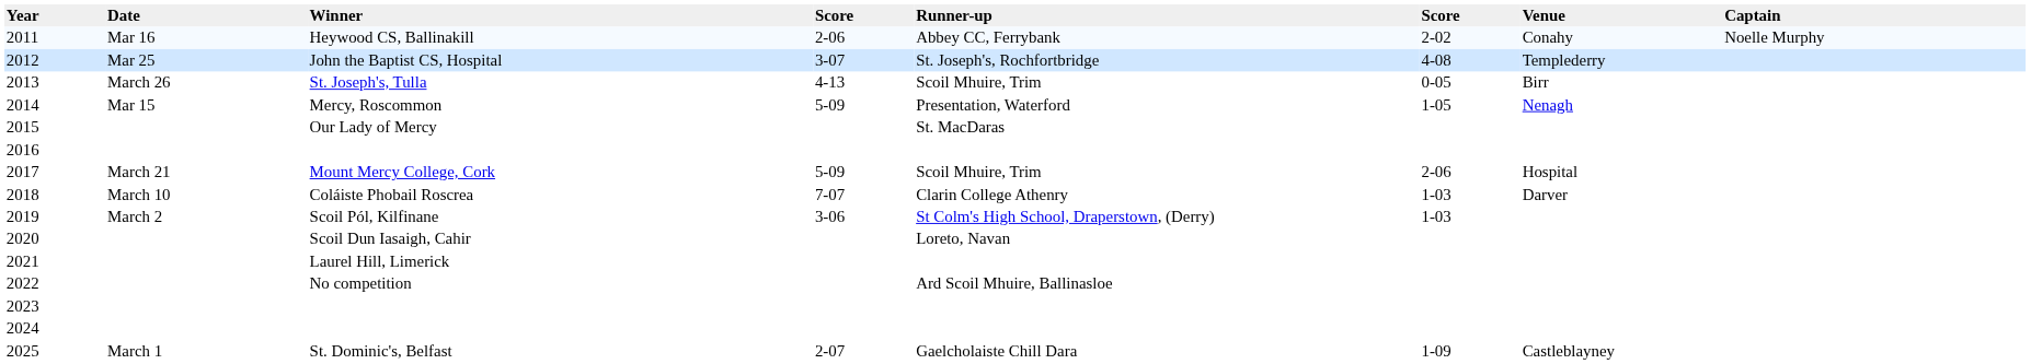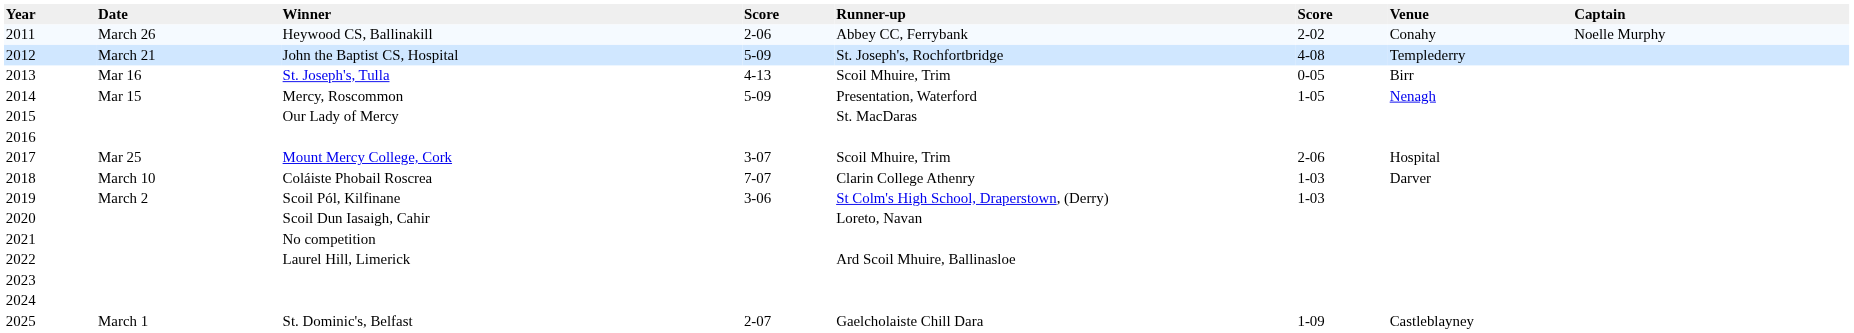2011 | Date: Mar 16 -> March 26
2012 | Date: Mar 25 -> March 21
2012 | column 4: 3-07 -> 5-09
2013 | Date: March 26 -> Mar 16
2017 | Date: March 21 -> Mar 25
2017 | column 4: 5-09 -> 3-07
2021 | Winner: Laurel Hill, Limerick -> No competition
2022 | Winner: No competition -> Laurel Hill, Limerick
